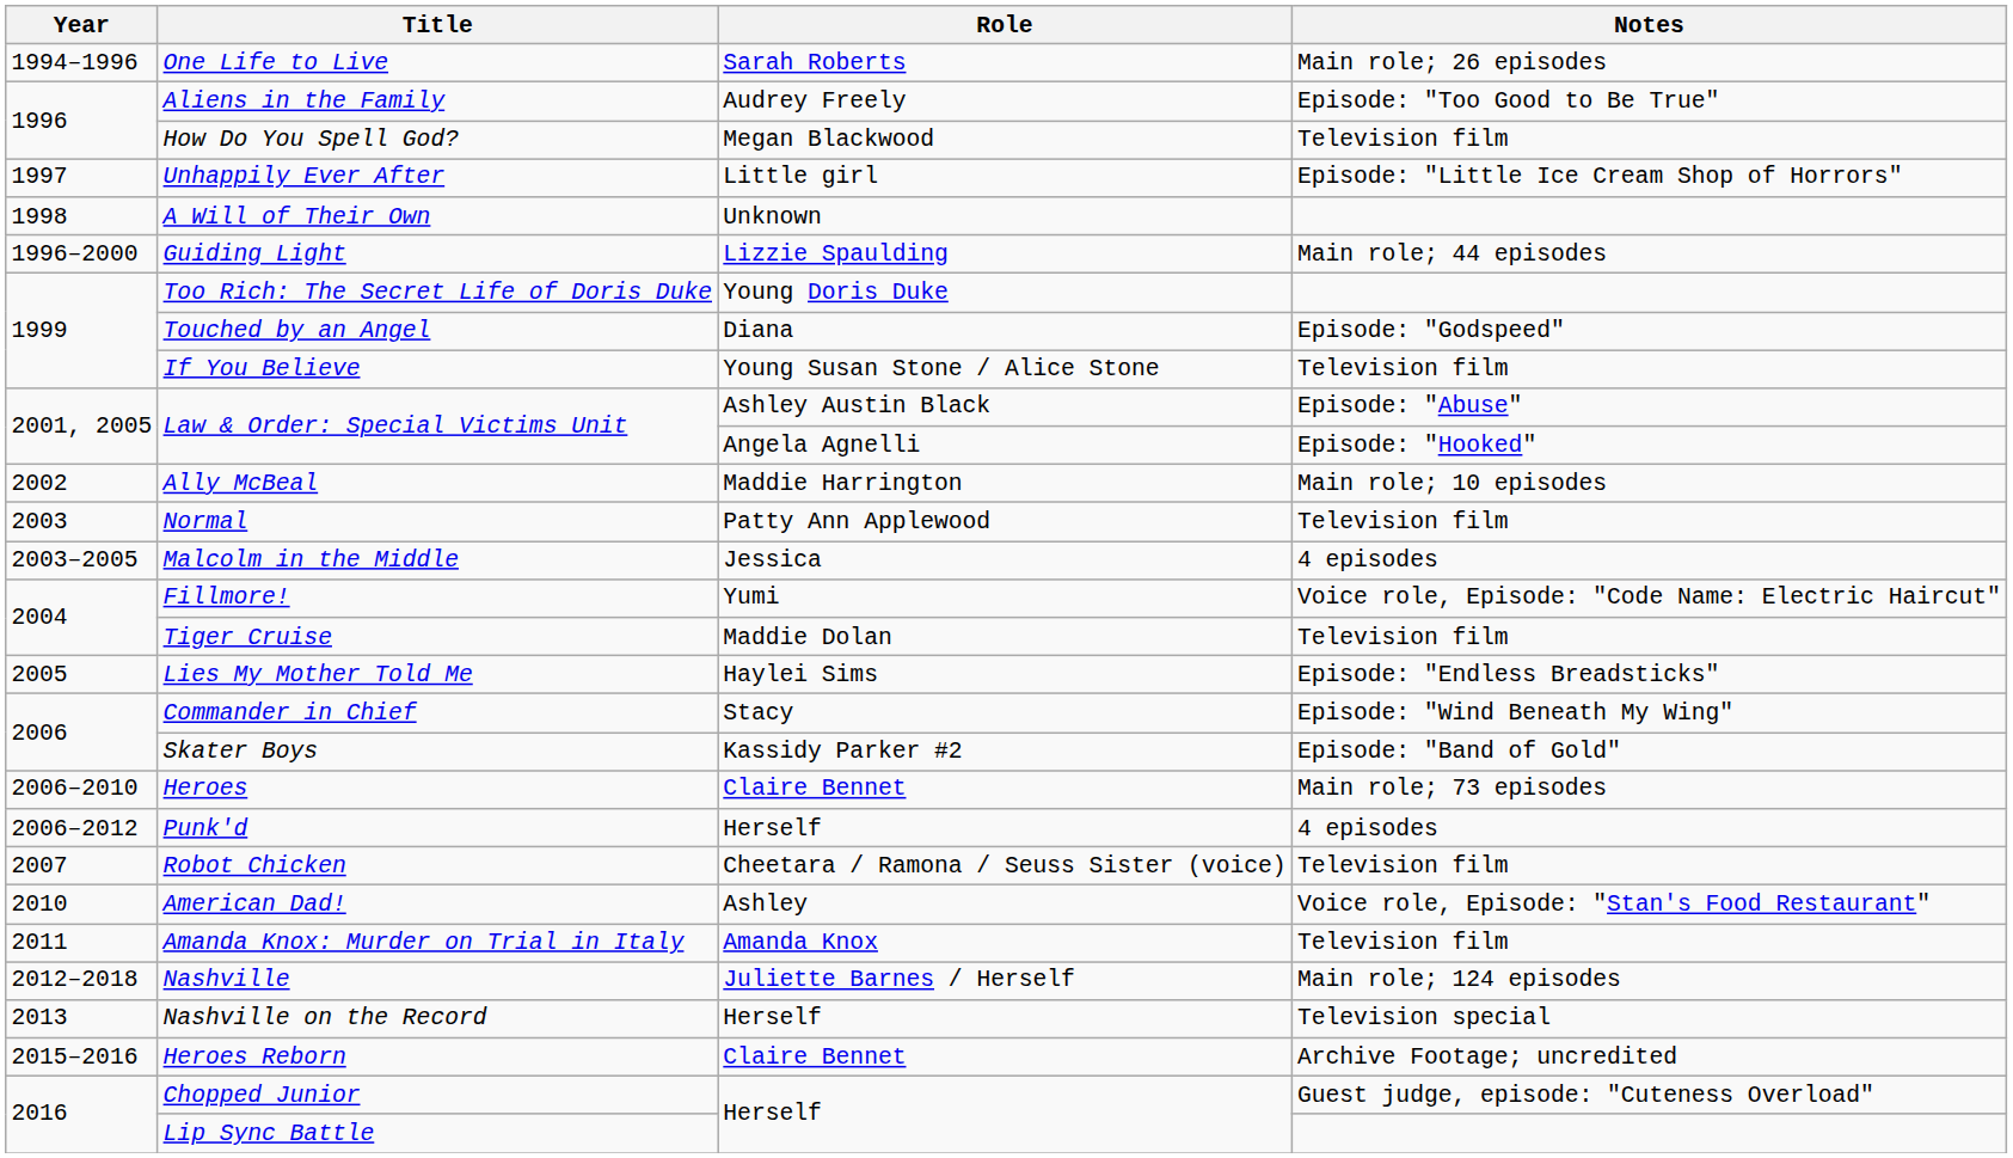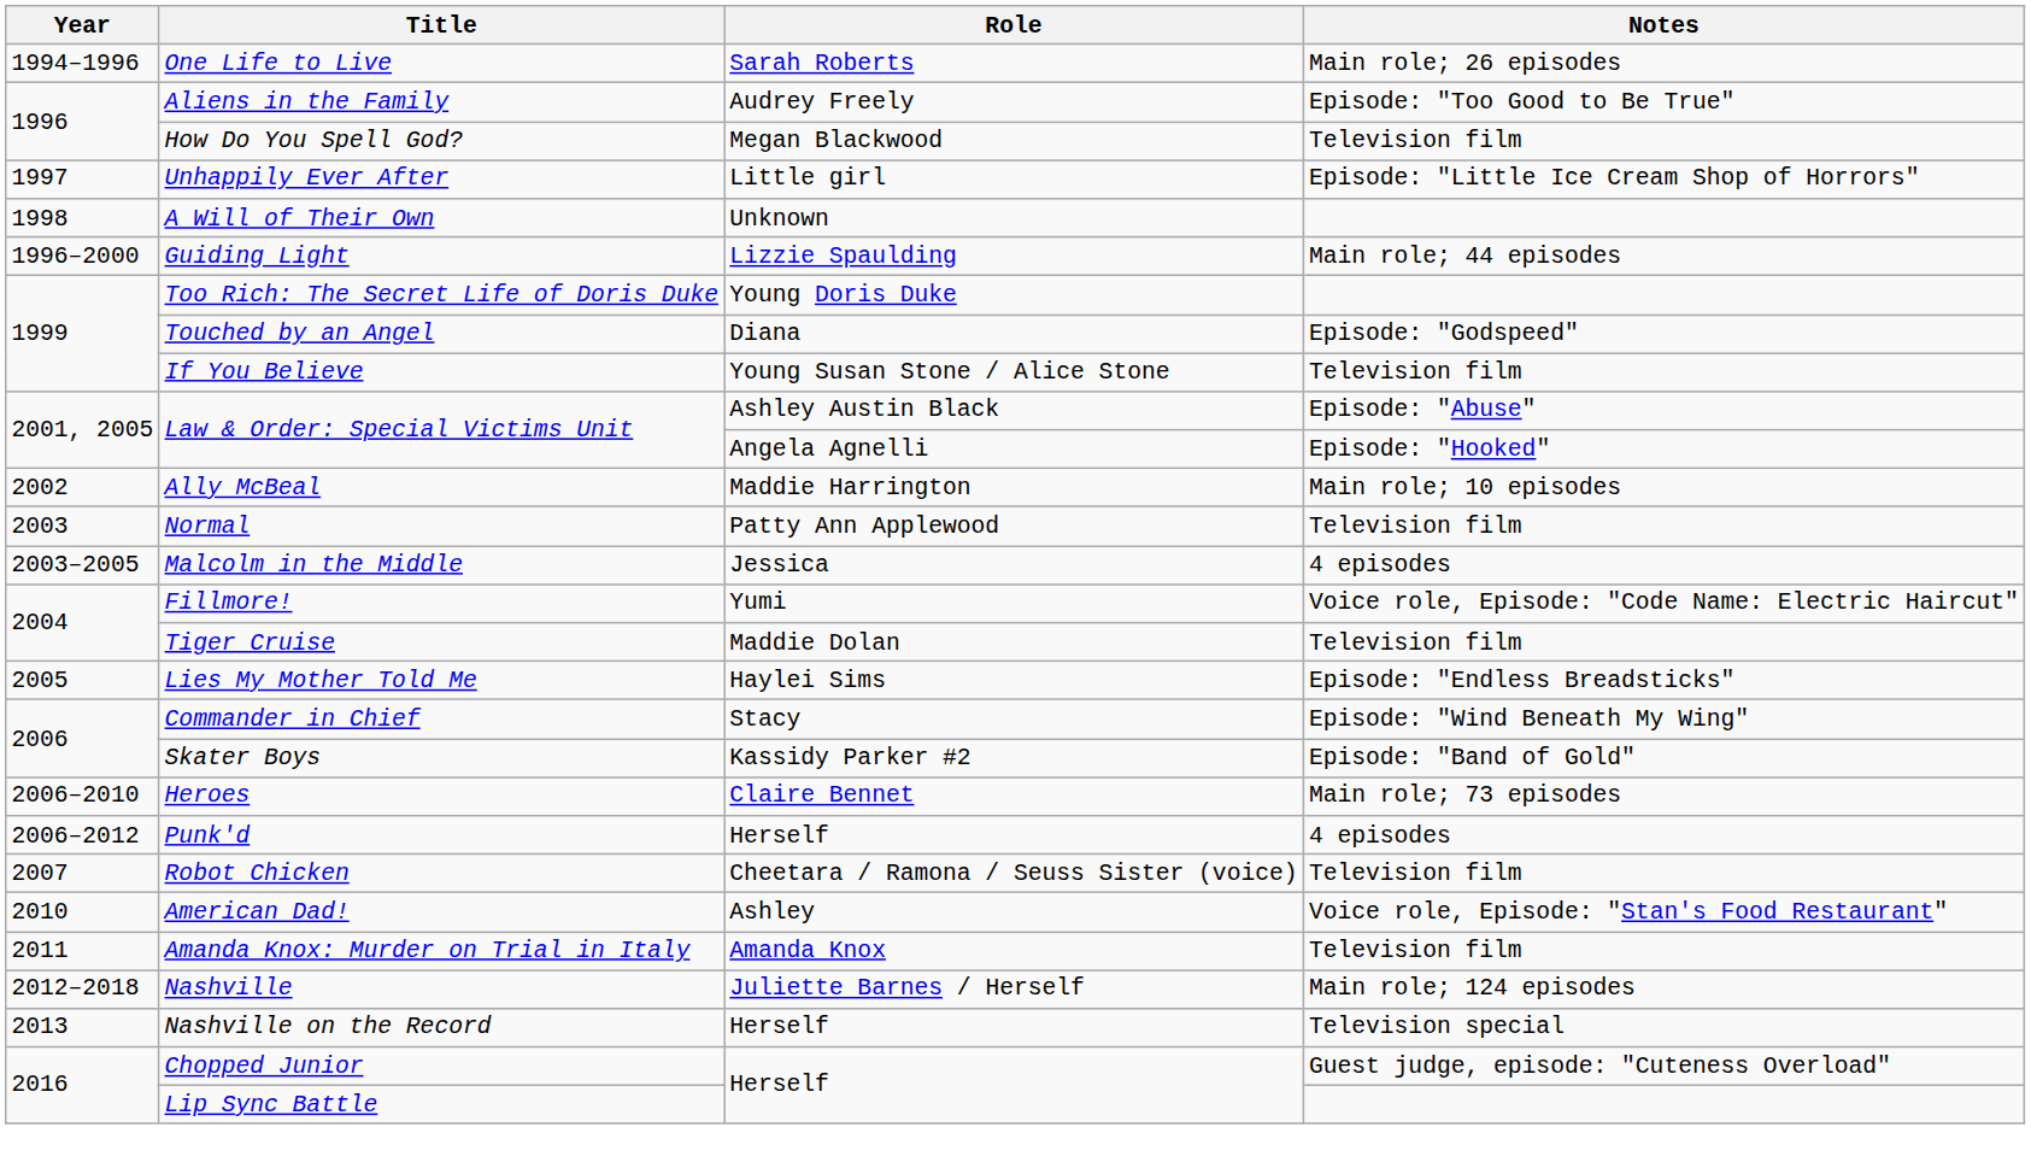- row: 2015–2016 | Heroes Reborn | Claire Bennet | Archive Footage; uncredited
